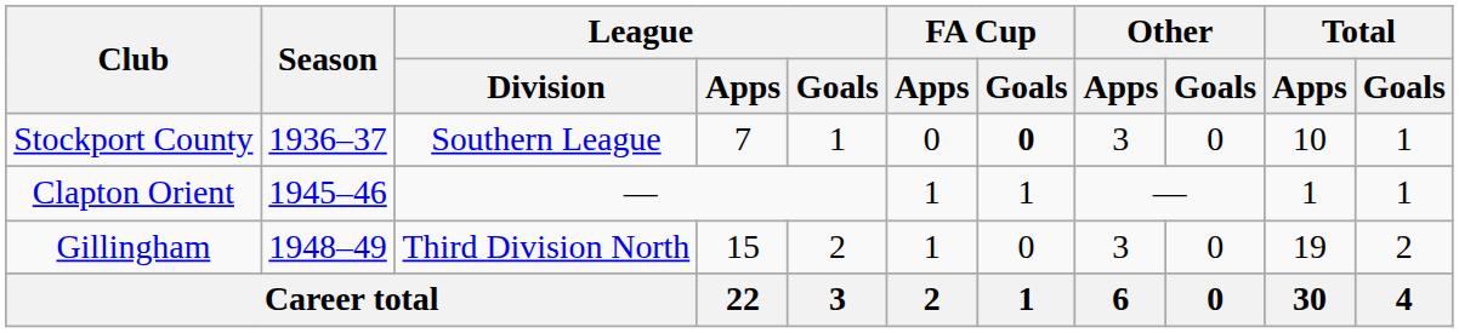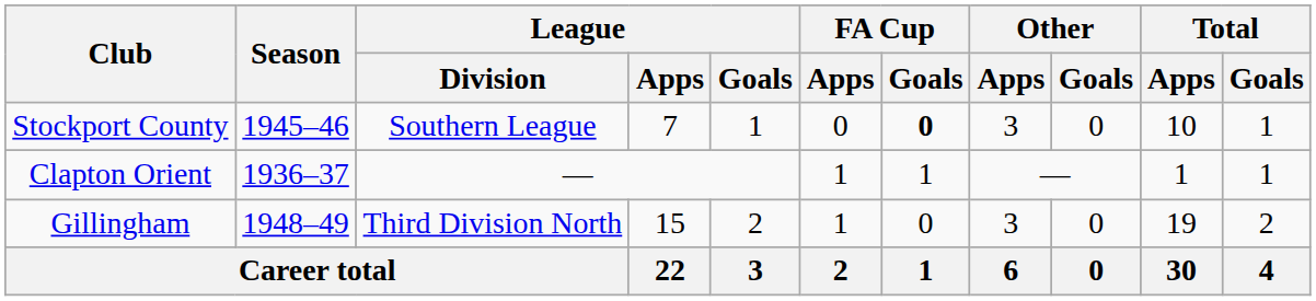Stockport County | Season: 1936–37 -> 1945–46
Clapton Orient | Season: 1945–46 -> 1936–37
